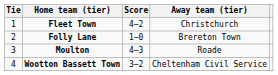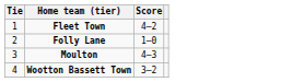- column: Away team (tier) | Christchurch | Brereton Town | Roade | Cheltenham Civil Service
